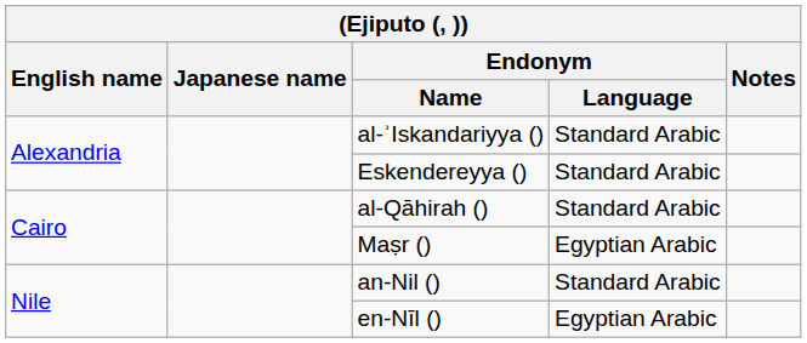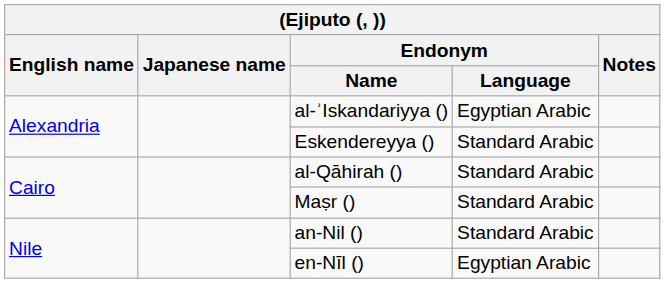al-ʾIskandariyya () | Endonym / Language: Standard Arabic -> Egyptian Arabic
Maṣr () | Endonym / Language: Egyptian Arabic -> Standard Arabic
